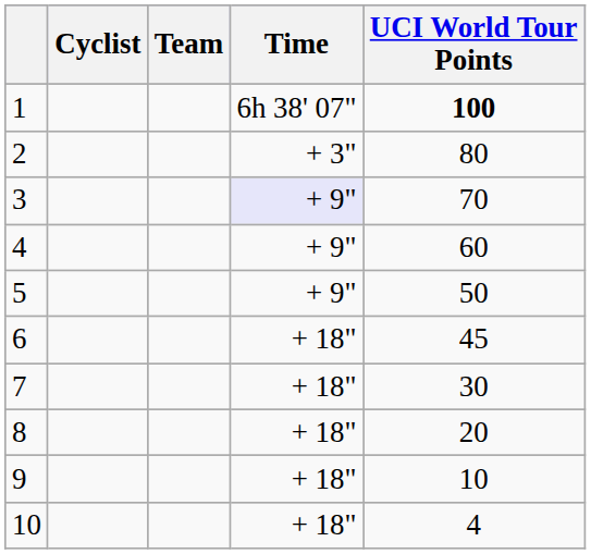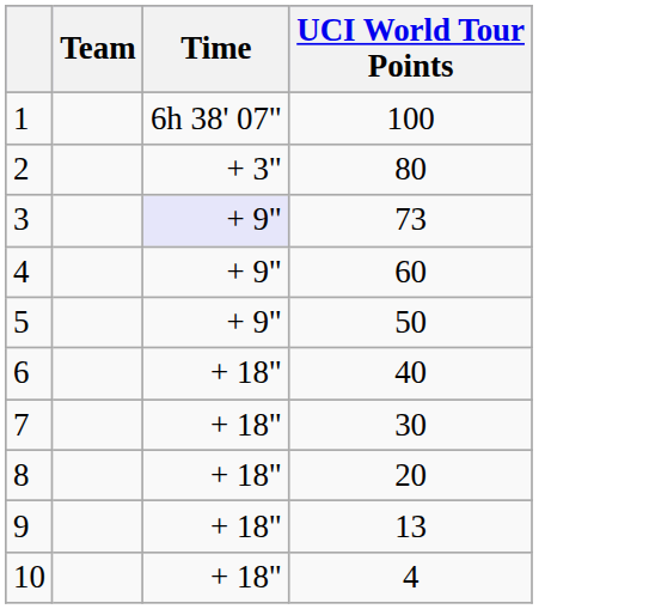- column: Cyclist
1 | UCI World Tour Points: bold -> normal
3 | UCI World Tour Points: 70 -> 73
6 | UCI World Tour Points: 45 -> 40
9 | UCI World Tour Points: 10 -> 13
